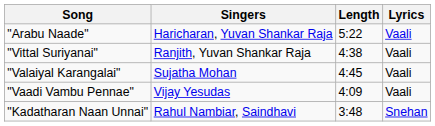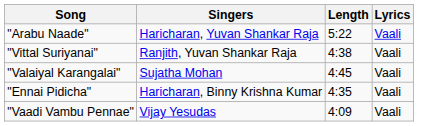+ row: "Ennai Pidicha" | Haricharan, Binny Krishna Kumar | 4:35 | Vaali
- row: "Kadatharan Naan Unnai" | Rahul Nambiar, Saindhavi | 3:48 | Snehan
